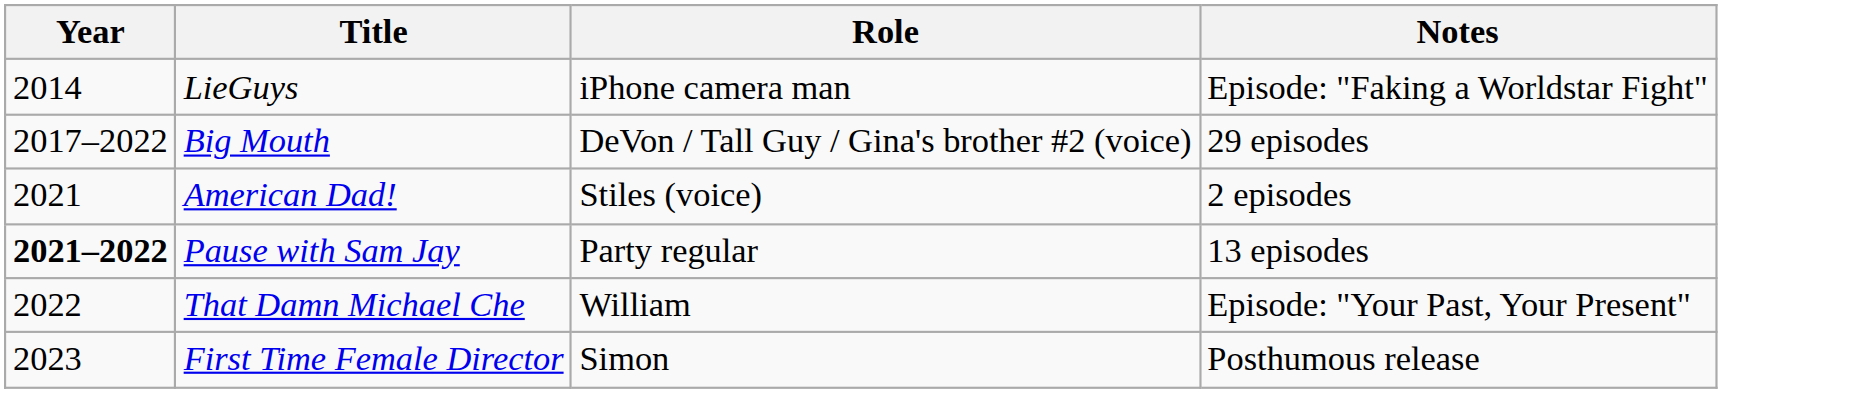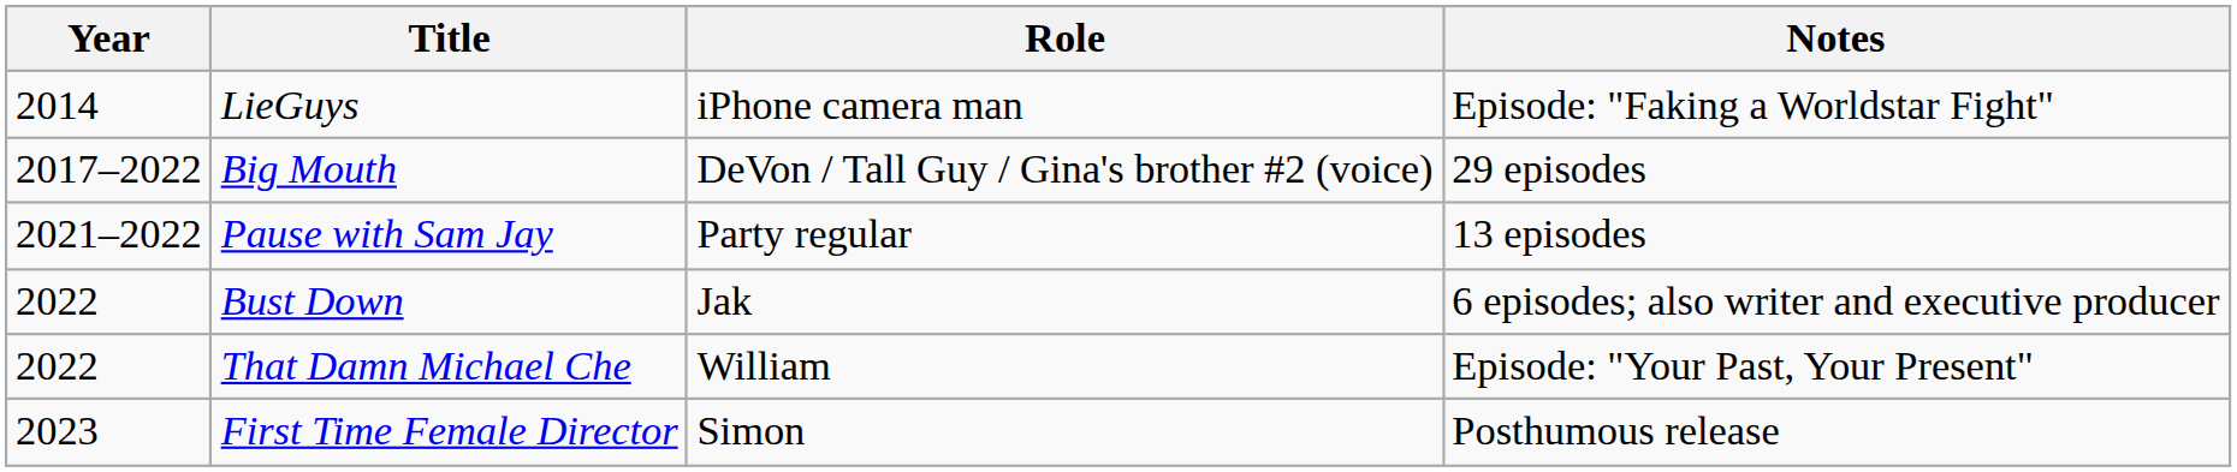- row: 2021 | American Dad! | Stiles (voice) | 2 episodes
Pause with Sam Jay | Year: bold -> normal
+ row: 2022 | Bust Down | Jak | 6 episodes; also writer and executive producer
